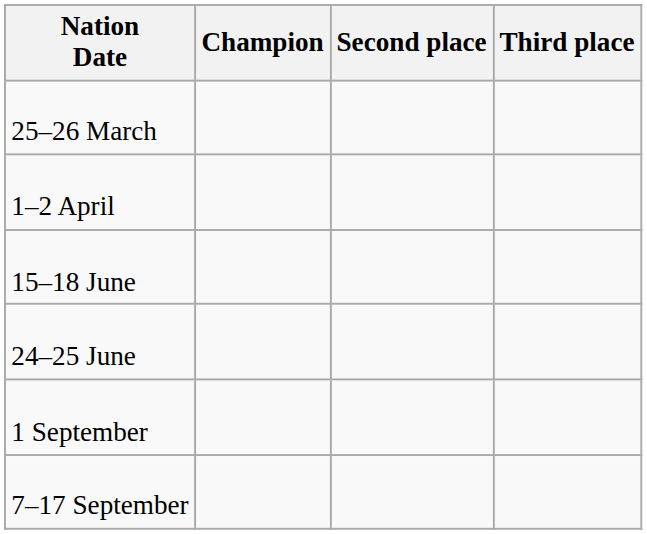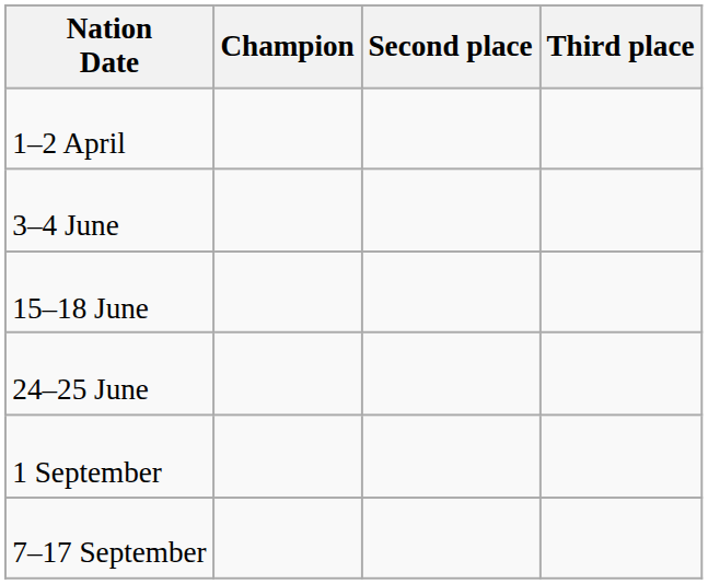- row: 25–26 March
+ row: 3–4 June
